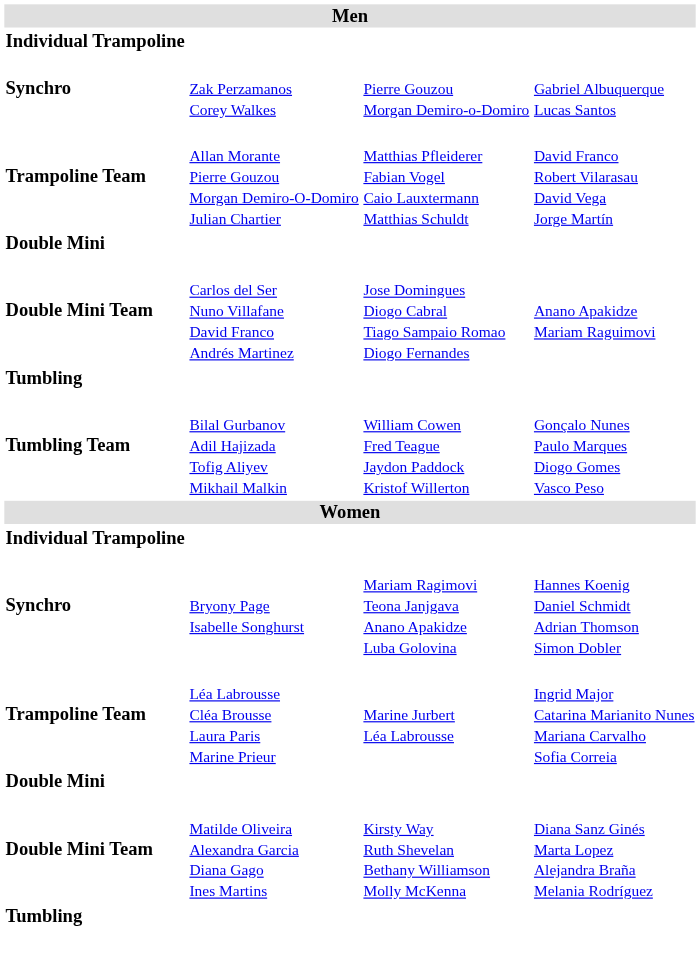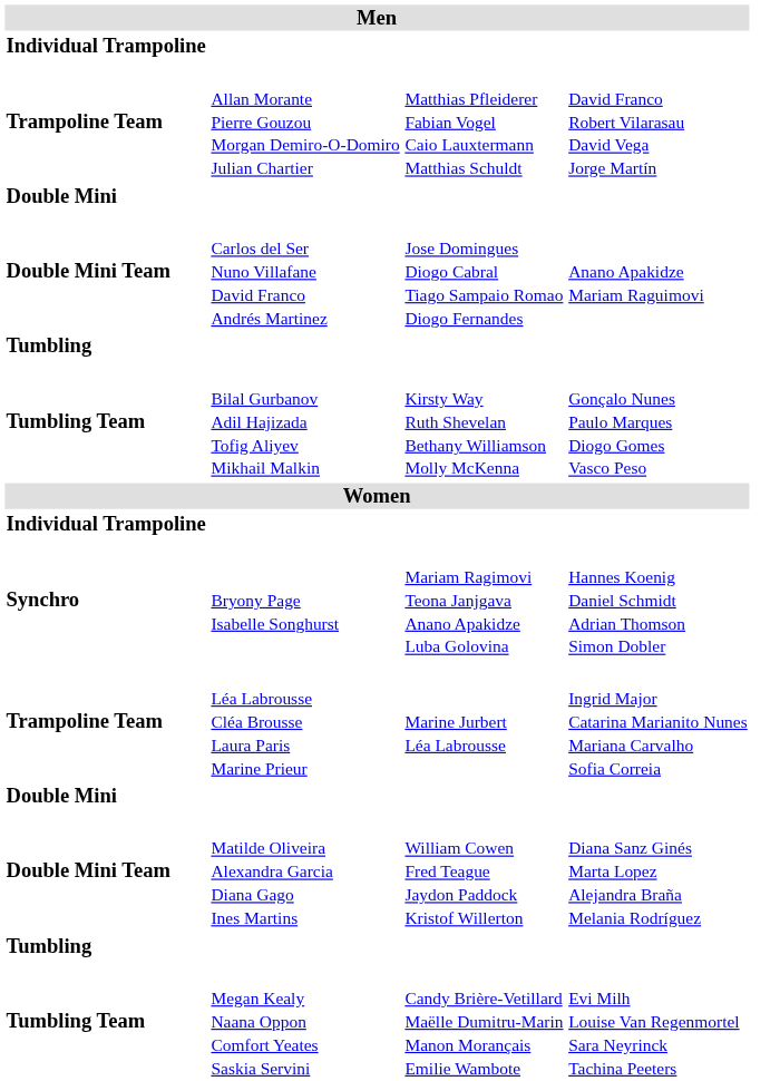- row: Synchro | Zak Perzamanos Corey Walkes | Pierre Gouzou Morgan Demiro-o-Domiro | Gabriel Albuquerque Lucas Santos
Bilal Gurbanov Adil Hajizada Tofig Aliyev Mikhail Malkin | column 3: William Cowen Fred Teague Jaydon Paddock Kristof Willerton -> Kirsty Way Ruth Shevelan Bethany Williamson Molly McKenna
Matilde Oliveira Alexandra Garcia Diana Gago Ines Martins | column 3: Kirsty Way Ruth Shevelan Bethany Williamson Molly McKenna -> William Cowen Fred Teague Jaydon Paddock Kristof Willerton
+ row: Tumbling Team | Megan Kealy Naana Oppon Comfort Yeates Saskia Servini | Candy Brière-Vetillard Maëlle Dumitru-Marin Manon Morançais Emilie Wambote | Evi Milh Louise Van Regenmortel Sara Neyrinck Tachina Peeters
